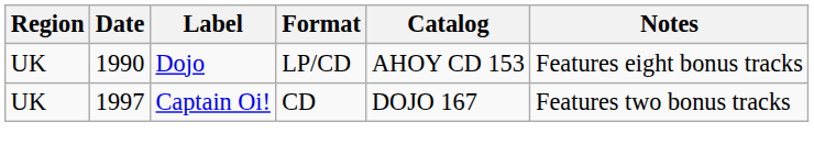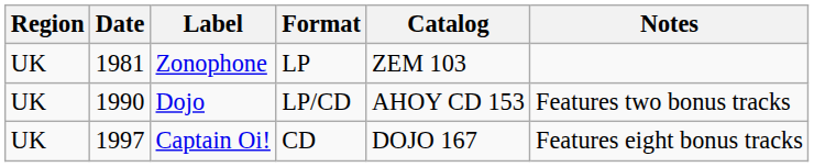+ row: UK | 1981 | Zonophone | LP | ZEM 103
Dojo | Notes: Features eight bonus tracks -> Features two bonus tracks
Captain Oi! | Notes: Features two bonus tracks -> Features eight bonus tracks
